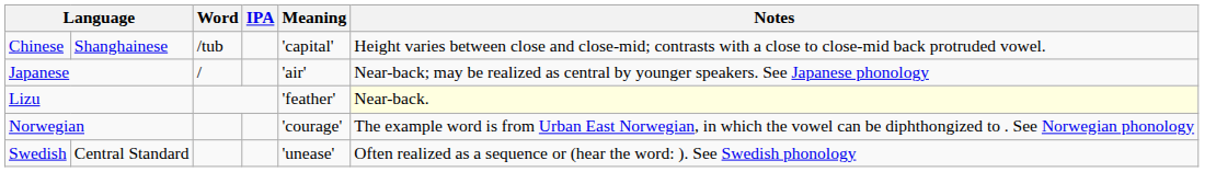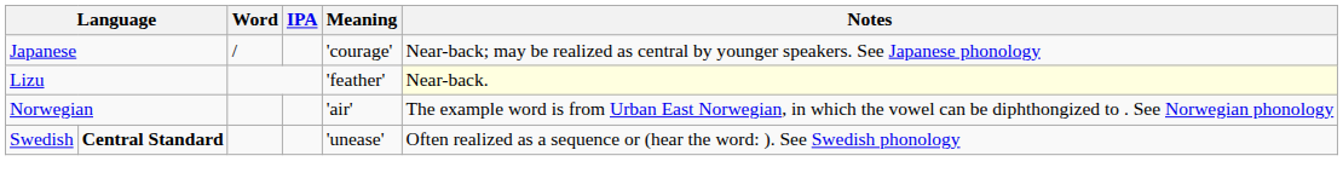- row: Chinese | Shanghainese | /tub | 'capital' | Height varies between close and close-mid; contrasts with a close to close-mid back protruded vowel.
Japanese | Meaning: 'air' -> 'courage'
Norwegian | Meaning: 'courage' -> 'air'
Swedish | column 2: normal -> bold
